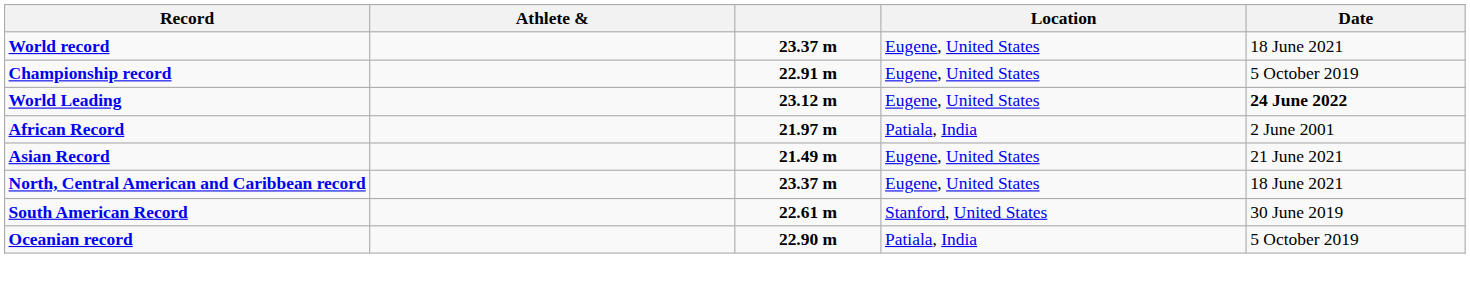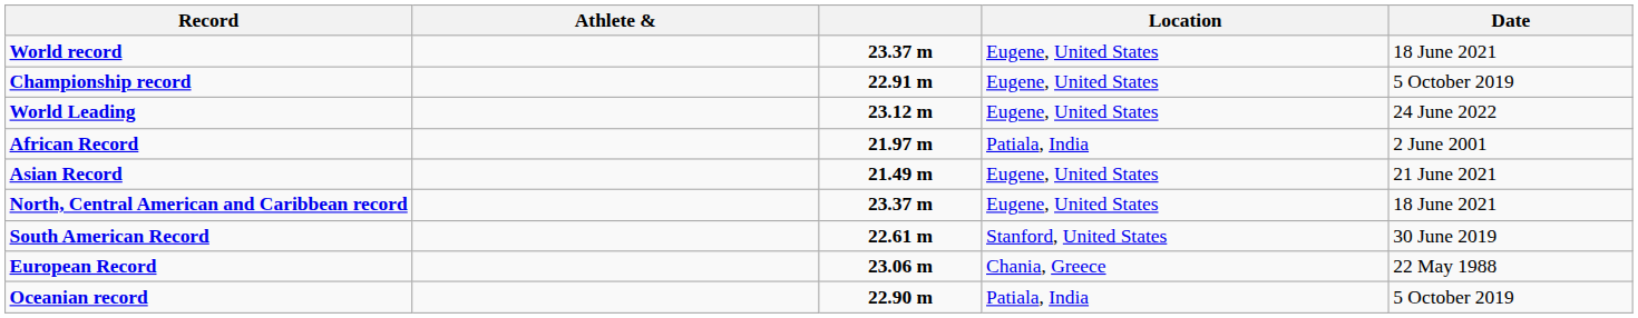World Leading | Date: bold -> normal
+ row: European Record | 23.06 m | Chania, Greece | 22 May 1988
